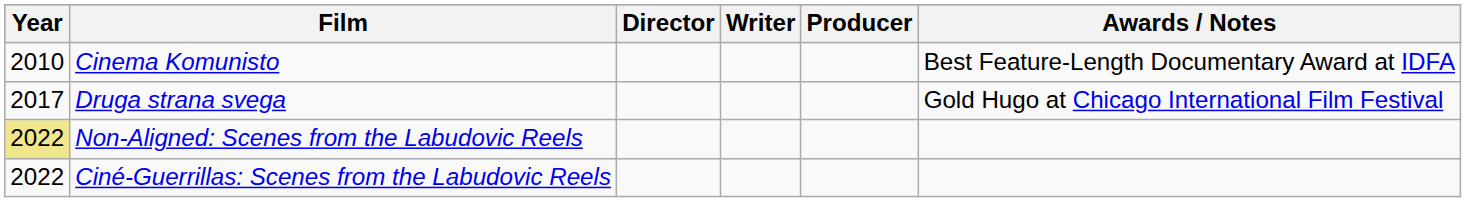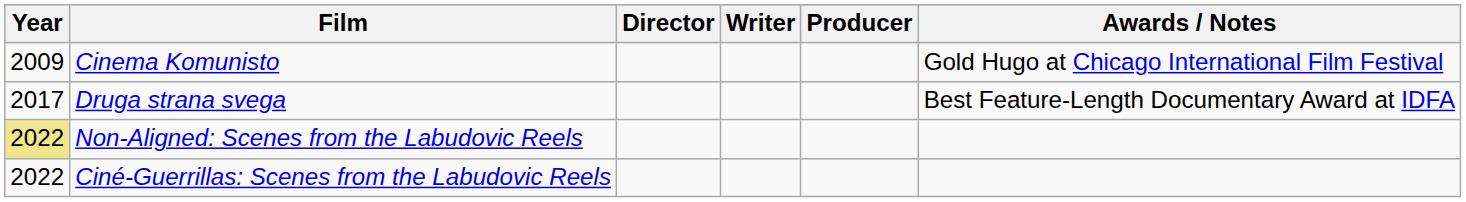Cinema Komunisto | Year: 2010 -> 2009
Cinema Komunisto | Awards / Notes: Best Feature-Length Documentary Award at IDFA -> Gold Hugo at Chicago International Film Festival
Druga strana svega | Awards / Notes: Gold Hugo at Chicago International Film Festival -> Best Feature-Length Documentary Award at IDFA
